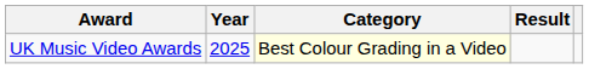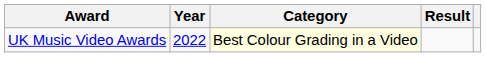UK Music Video Awards | Year: 2025 -> 2022
